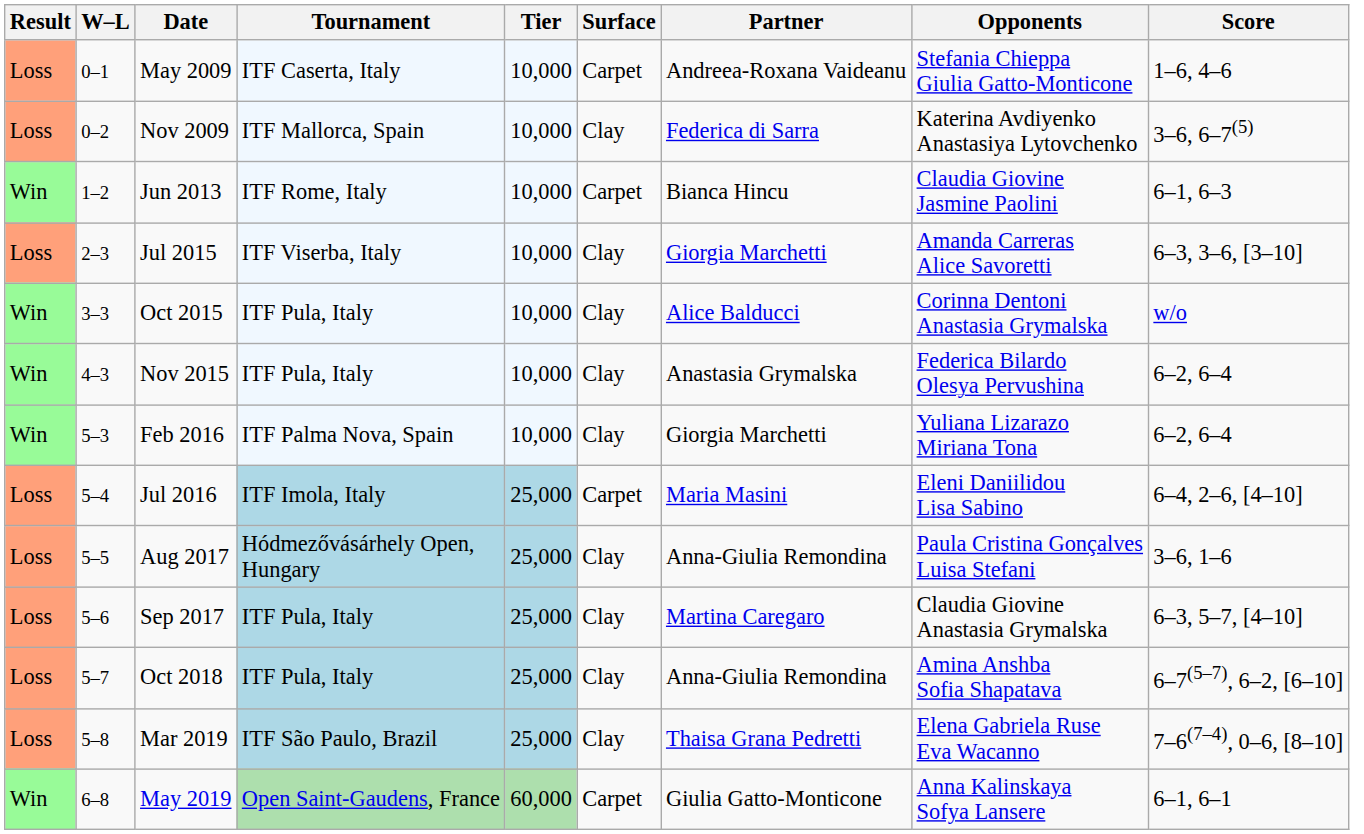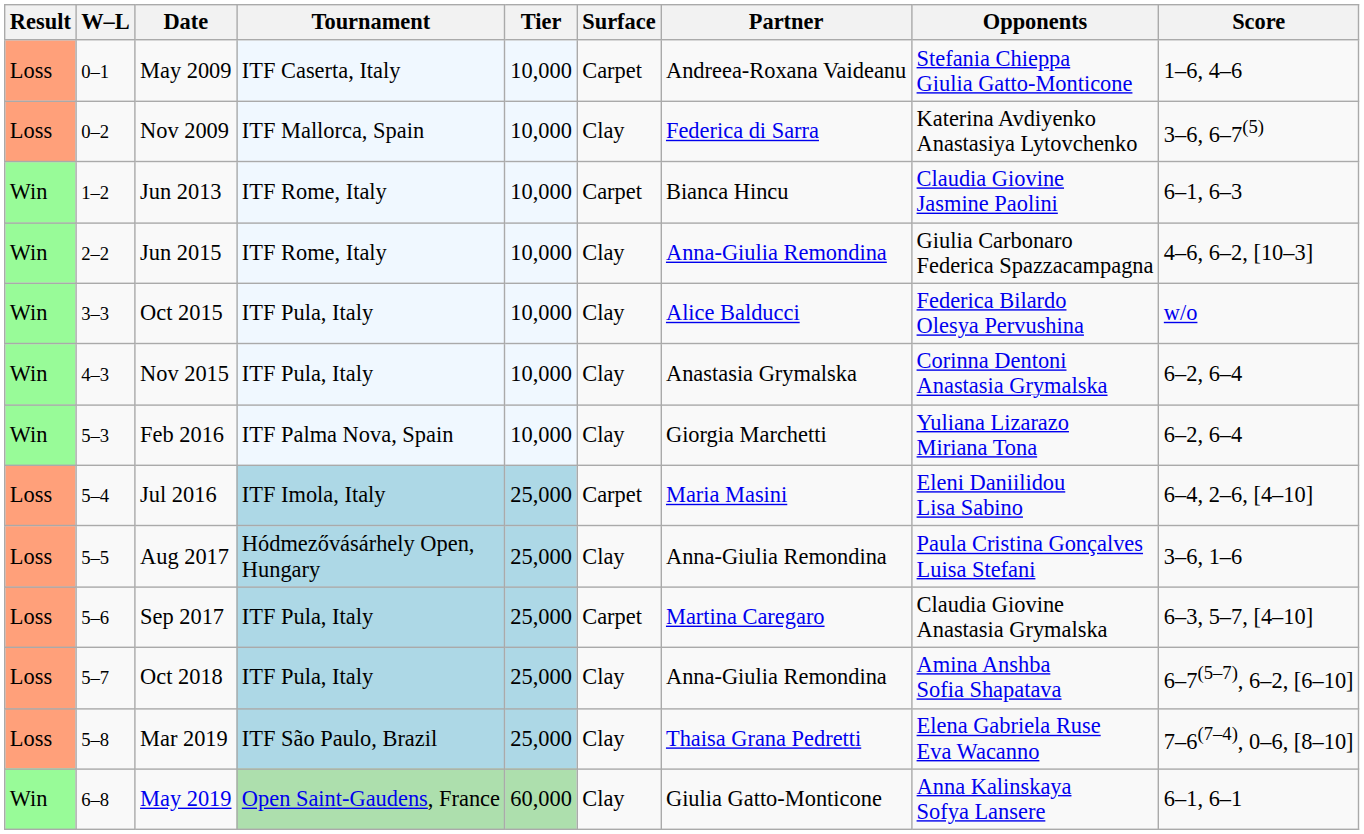+ row: Win | 2–2 | Jun 2015 | ITF Rome, Italy | 10,000 | Clay | Anna-Giulia Remondina | Giulia Carbonaro Federica Spazzacampagna | 4–6, 6–2, [10–3]
- row: Loss | 2–3 | Jul 2015 | ITF Viserba, Italy | 10,000 | Clay | Giorgia Marchetti | Amanda Carreras Alice Savoretti | 6–3, 3–6, [3–10]
Oct 2015 | Opponents: Corinna Dentoni Anastasia Grymalska -> Federica Bilardo Olesya Pervushina
Nov 2015 | Opponents: Federica Bilardo Olesya Pervushina -> Corinna Dentoni Anastasia Grymalska
Sep 2017 | Surface: Clay -> Carpet
May 2019 | Surface: Carpet -> Clay
